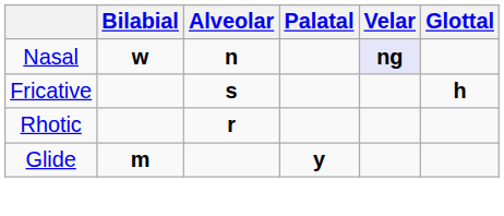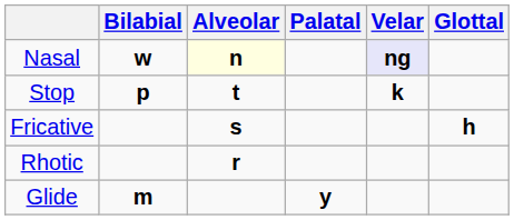Nasal | Alveolar: no background -> lightyellow background
+ row: Stop | p | t | k
